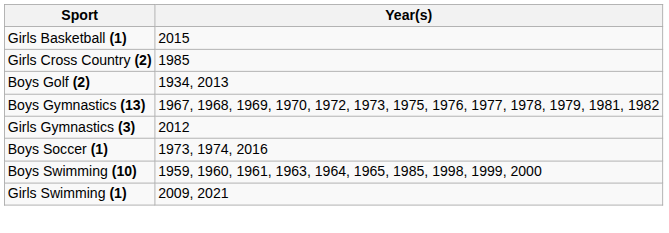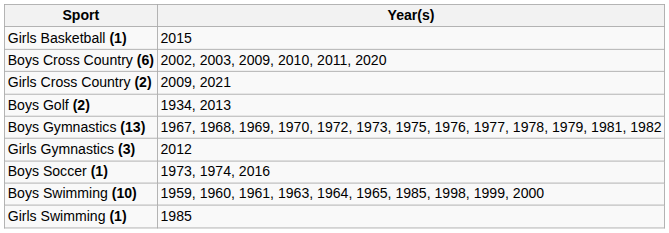+ row: Boys Cross Country (6) | 2002, 2003, 2009, 2010, 2011, 2020
Girls Cross Country (2) | Year(s): 1985 -> 2009, 2021
Girls Swimming (1) | Year(s): 2009, 2021 -> 1985
